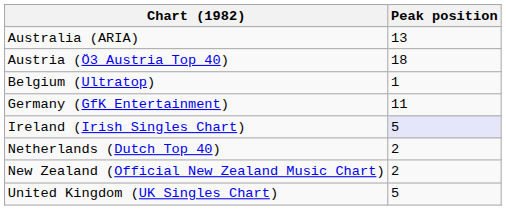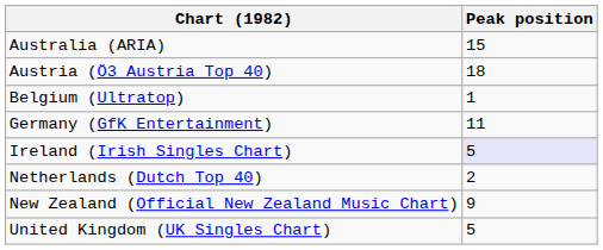Australia (ARIA) | Peak position: 13 -> 15
New Zealand (Official New Zealand Music Chart) | Peak position: 2 -> 9
